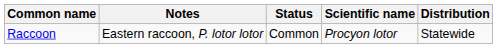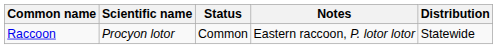columns swapped: Scientific name <-> Notes
